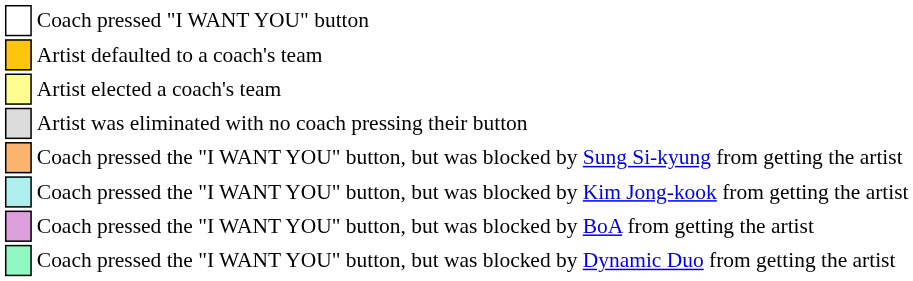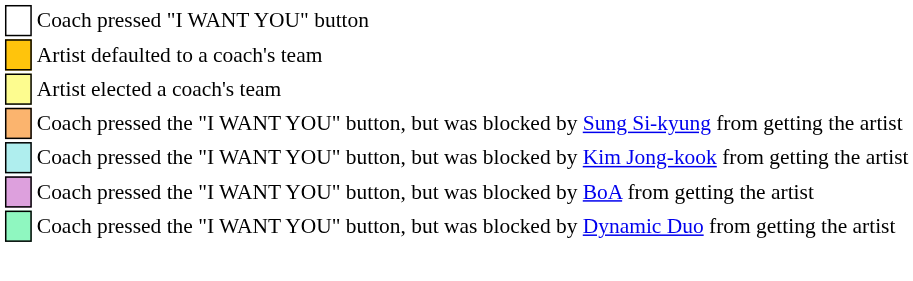- row: Artist was eliminated with no coach pressing their button
